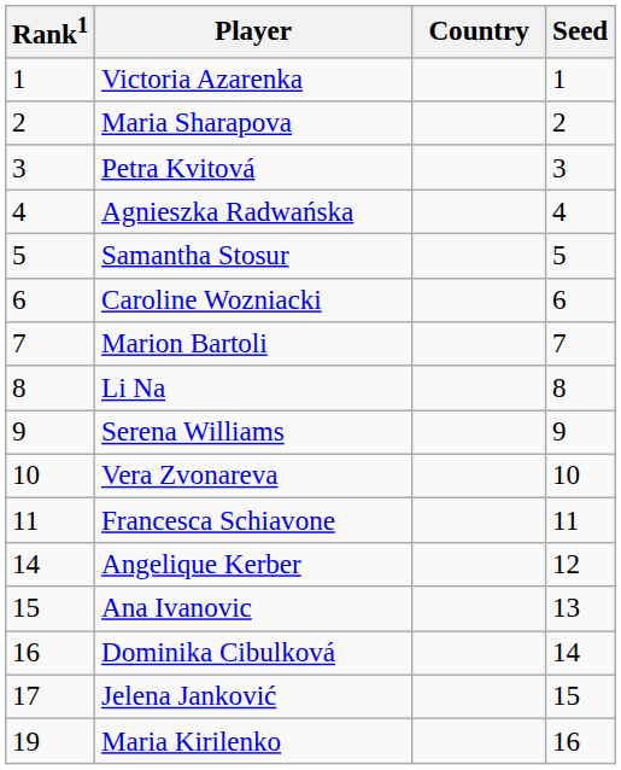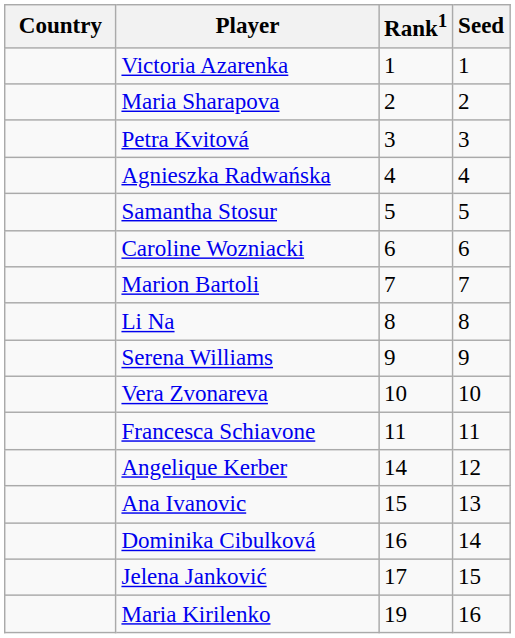columns swapped: Country <-> Rank1
